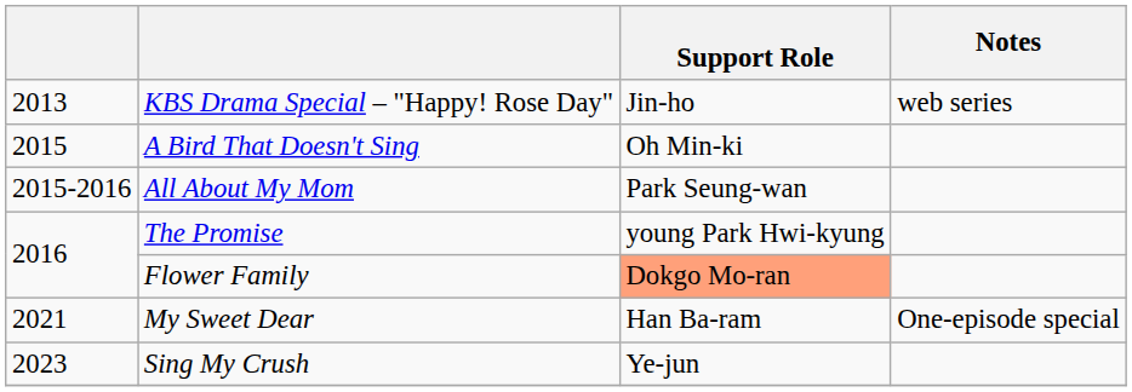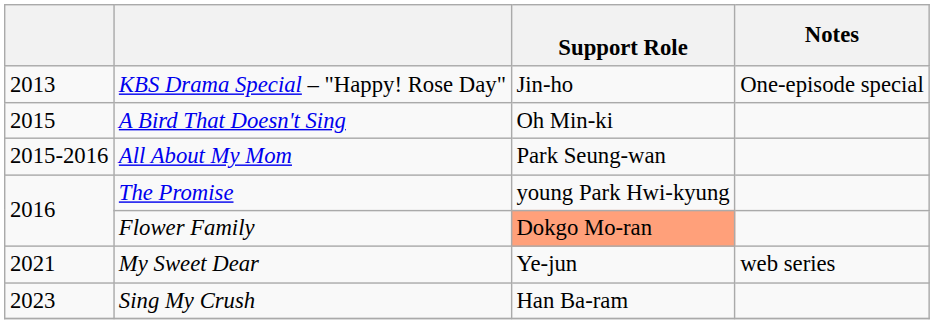KBS Drama Special – "Happy! Rose Day" | Notes: web series -> One-episode special
My Sweet Dear | Support Role: Han Ba-ram -> Ye-jun
My Sweet Dear | Notes: One-episode special -> web series
Sing My Crush | Support Role: Ye-jun -> Han Ba-ram
